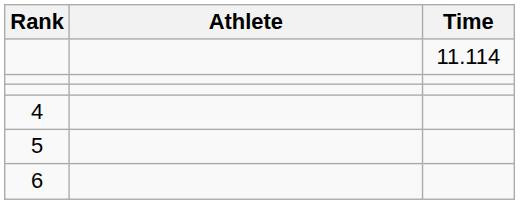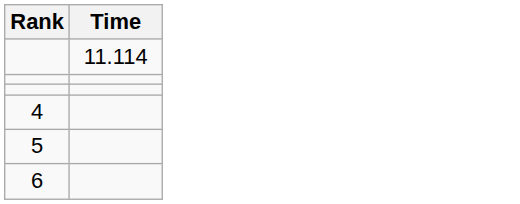- column: Athlete
